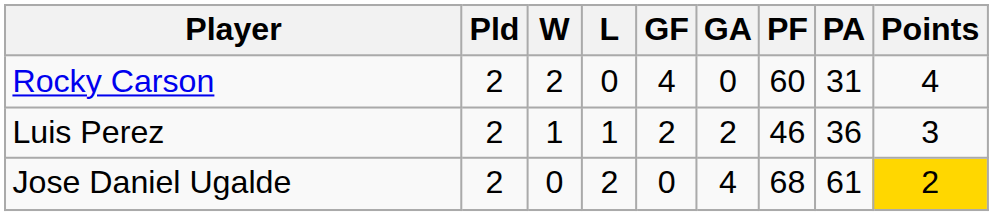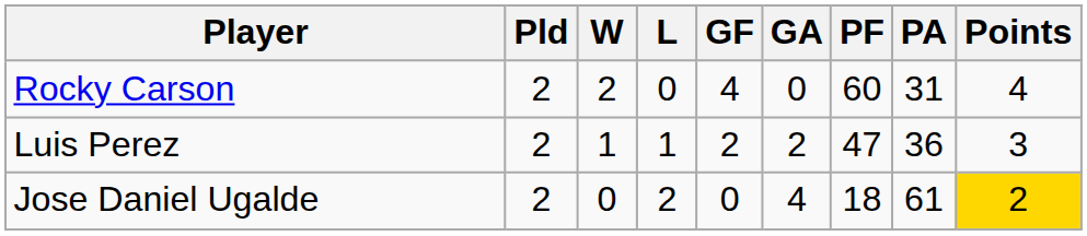Luis Perez | PF: 46 -> 47
Jose Daniel Ugalde | PF: 68 -> 18
